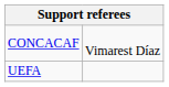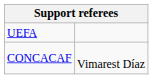rows swapped: CONCACAF <-> UEFA
